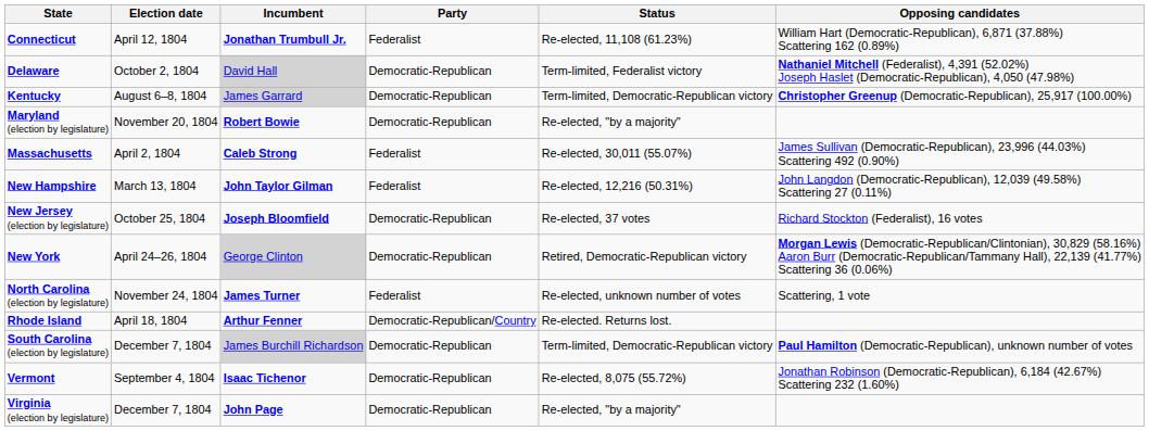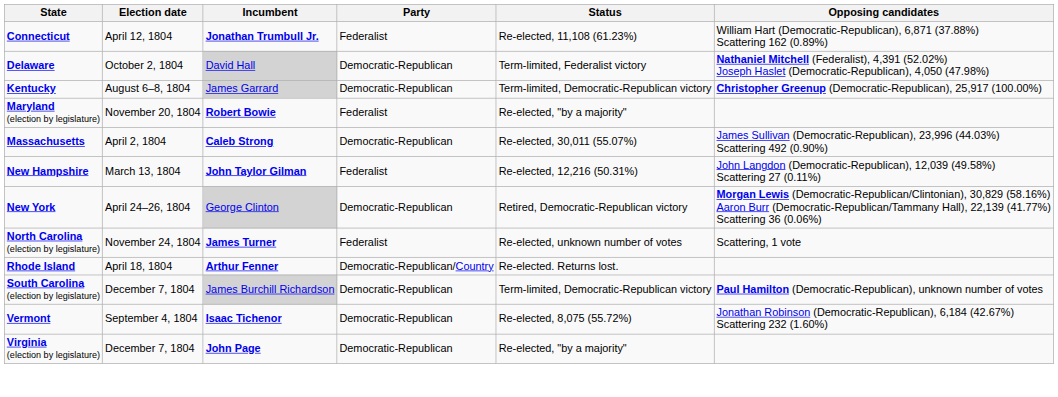Maryland (election by legislature) | Party: Democratic-Republican -> Federalist
Massachusetts | Party: Federalist -> Democratic-Republican
- row: New Jersey (election by legislature) | October 25, 1804 | Joseph Bloomfield | Democratic-Republican | Re-elected, 37 votes | Richard Stockton (Federalist), 16 votes
